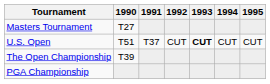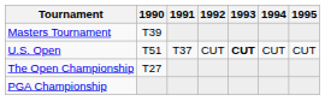Masters Tournament | 1990: T27 -> T39
The Open Championship | 1990: T39 -> T27
